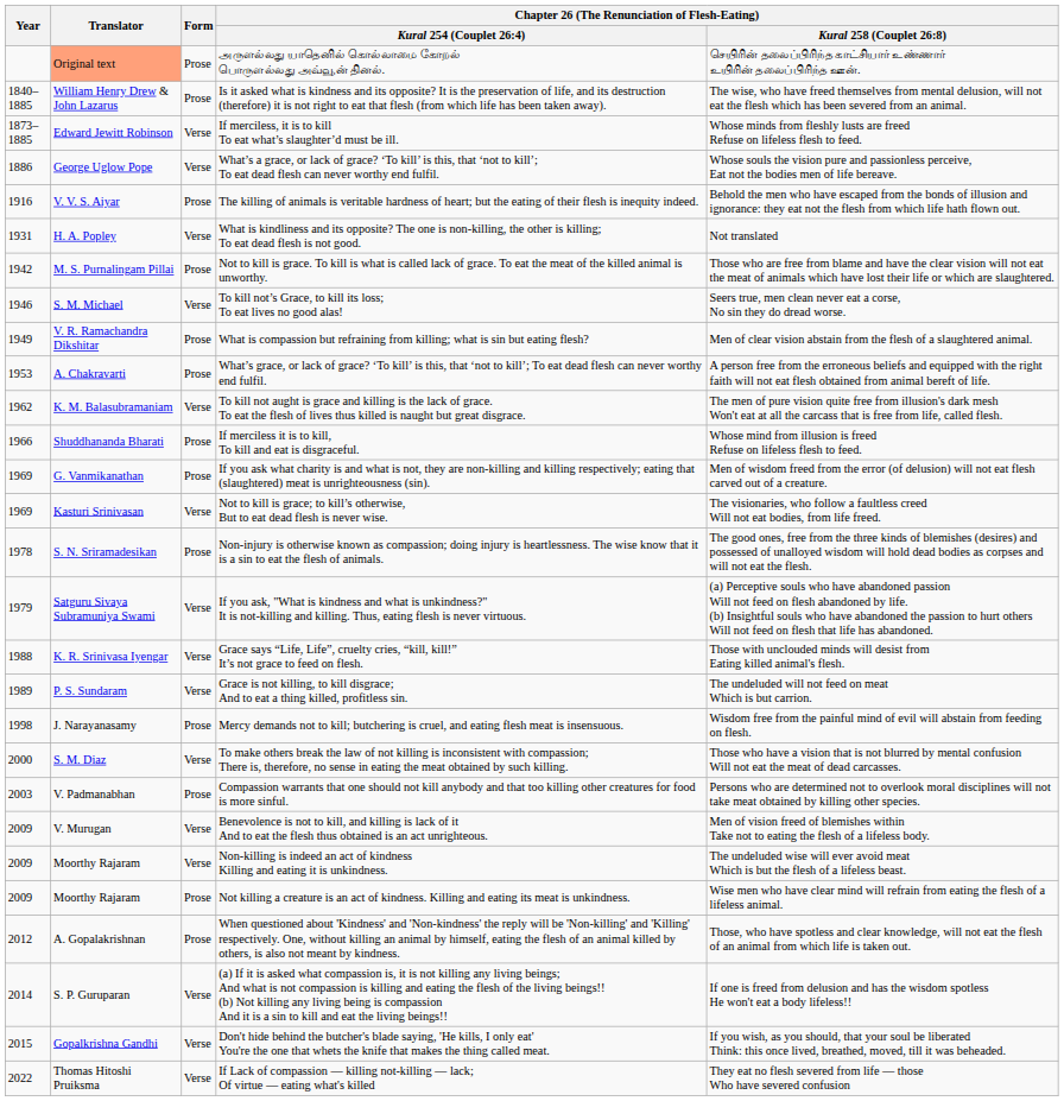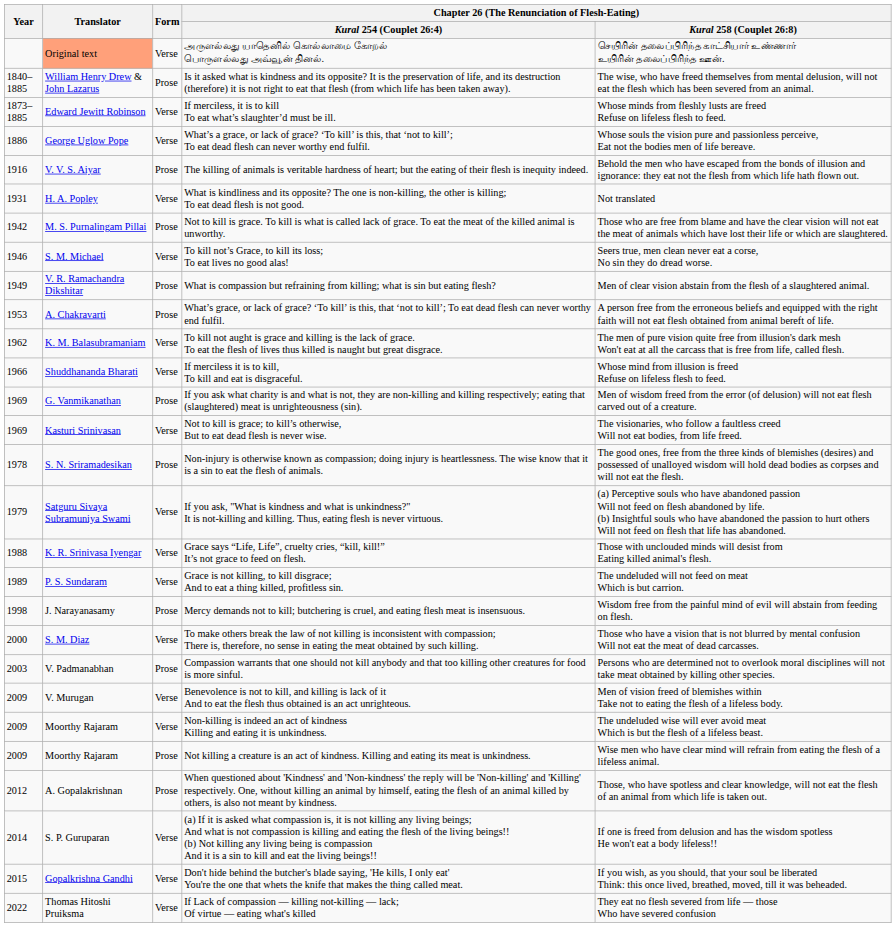அருளல்லது யாதெனில் கொல்லாமை கோறல் பொருளல்லது அவ்வூன் தினல். | Form: Prose -> Verse
If merciless it is to kill, To kill and eat is disgraceful. | Form: Prose -> Verse
